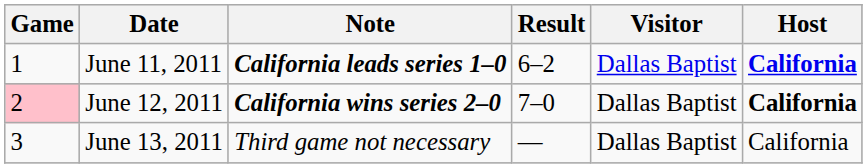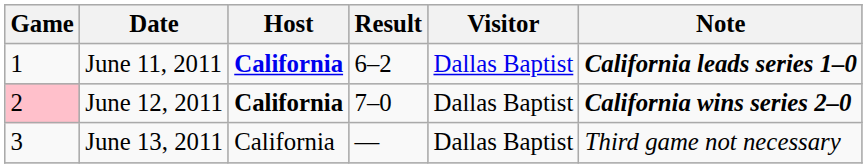columns swapped: Host <-> Note
